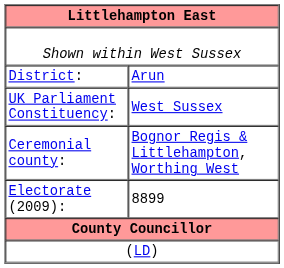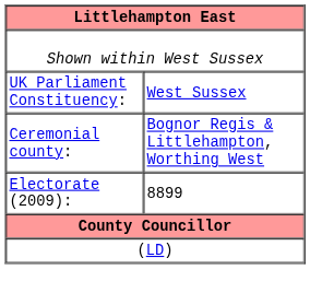- row: District: | Arun
